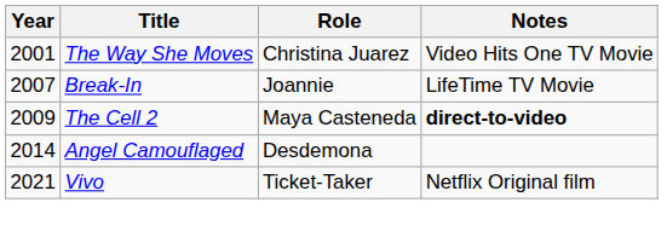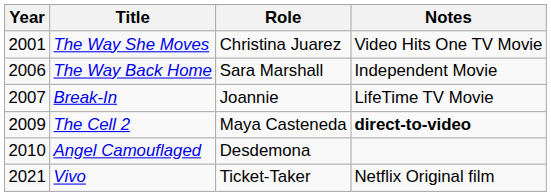+ row: 2006 | The Way Back Home | Sara Marshall | Independent Movie
Angel Camouflaged | Year: 2014 -> 2010
